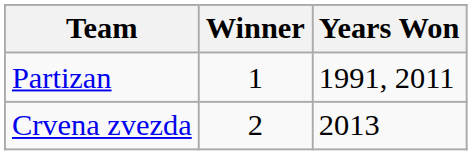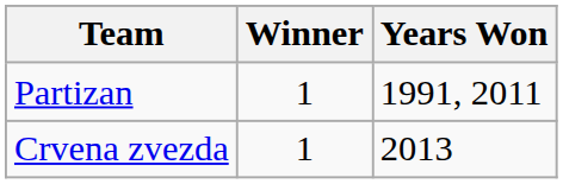Crvena zvezda | Winner: 2 -> 1
